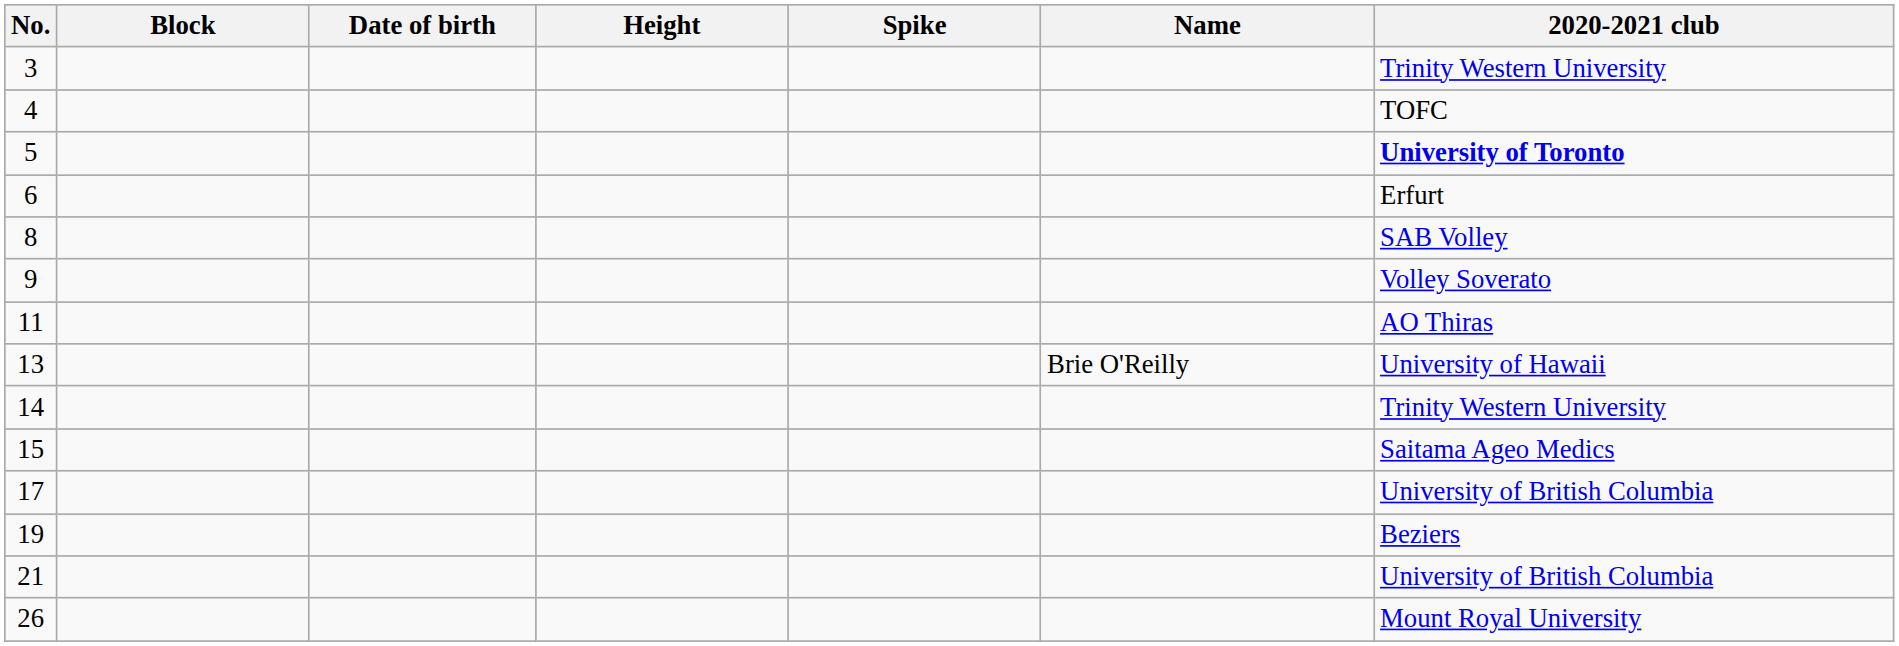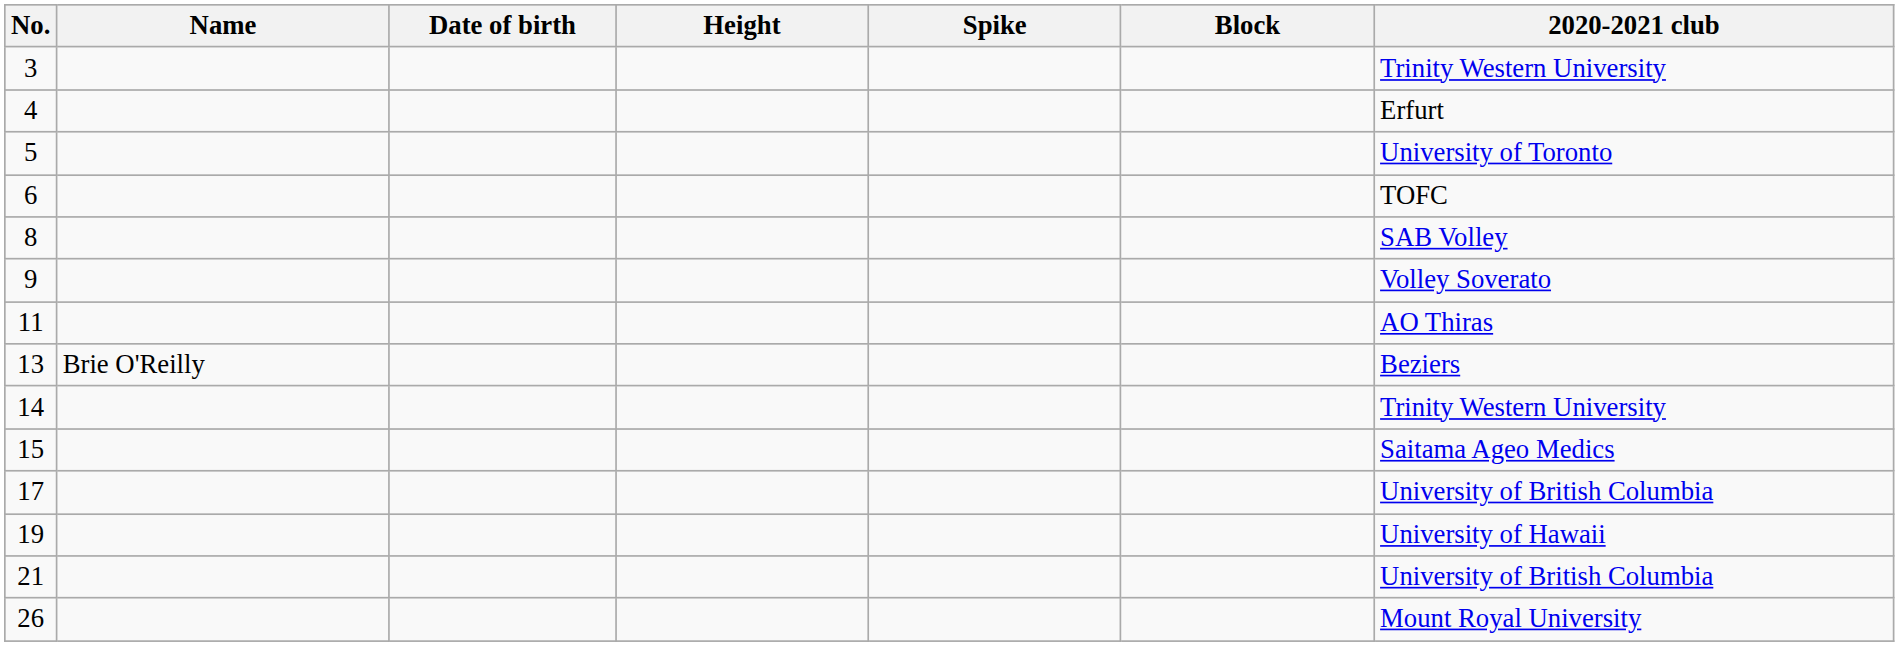columns swapped: Name <-> Block
4 | 2020-2021 club: TOFC -> Erfurt
5 | 2020-2021 club: bold -> normal
6 | 2020-2021 club: Erfurt -> TOFC
13 | 2020-2021 club: University of Hawaii -> Beziers
19 | 2020-2021 club: Beziers -> University of Hawaii
